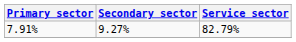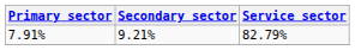7.91% | Secondary sector: 9.27% -> 9.21%
